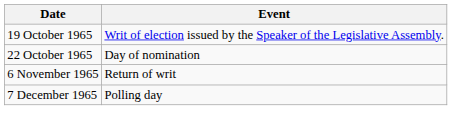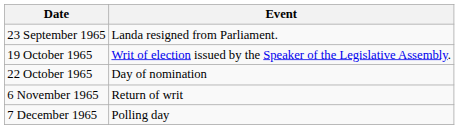+ row: 23 September 1965 | Landa resigned from Parliament.
